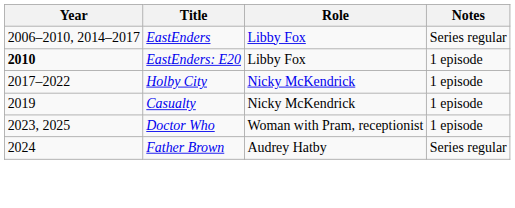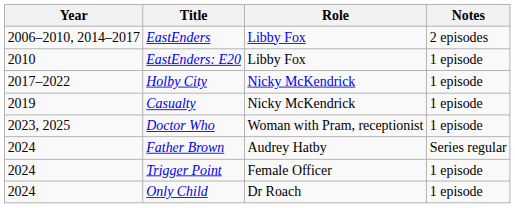EastEnders | Notes: Series regular -> 2 episodes
EastEnders: E20 | Year: bold -> normal
+ row: 2024 | Trigger Point | Female Officer | 1 episode
+ row: 2024 | Only Child | Dr Roach | 1 episode
